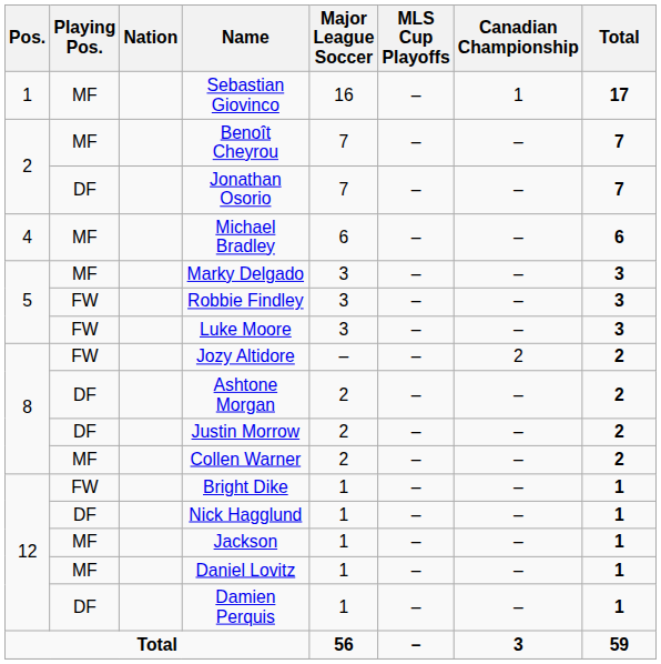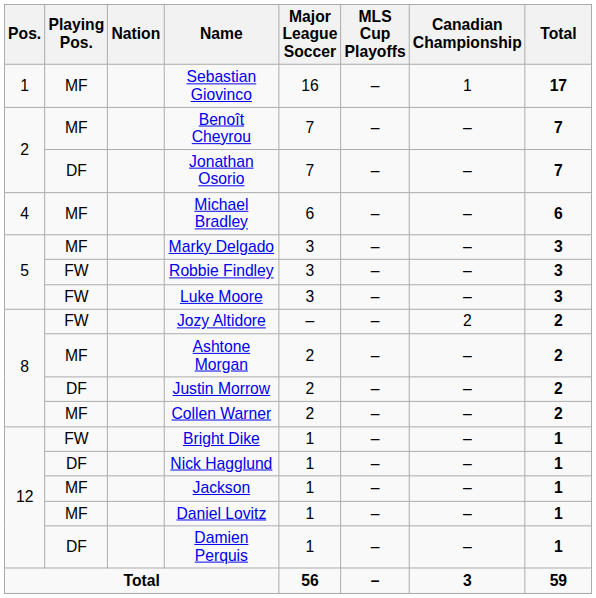Ashtone Morgan | Playing Pos.: DF -> MF
